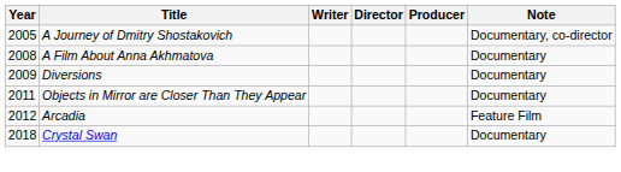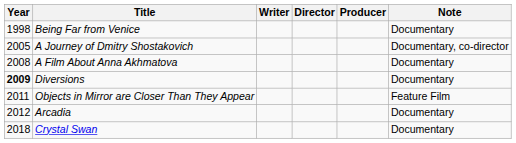+ row: 1998 | Being Far from Venice | Documentary
Diversions | Year: normal -> bold
Objects in Mirror are Closer Than They Appear | Note: Documentary -> Feature Film
Arcadia | Note: Feature Film -> Documentary
